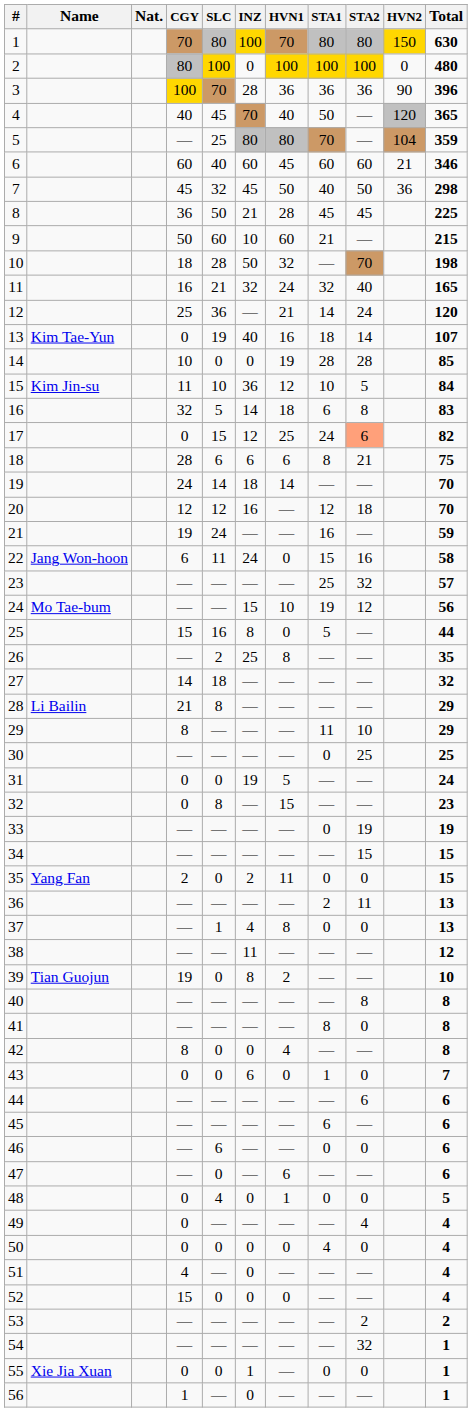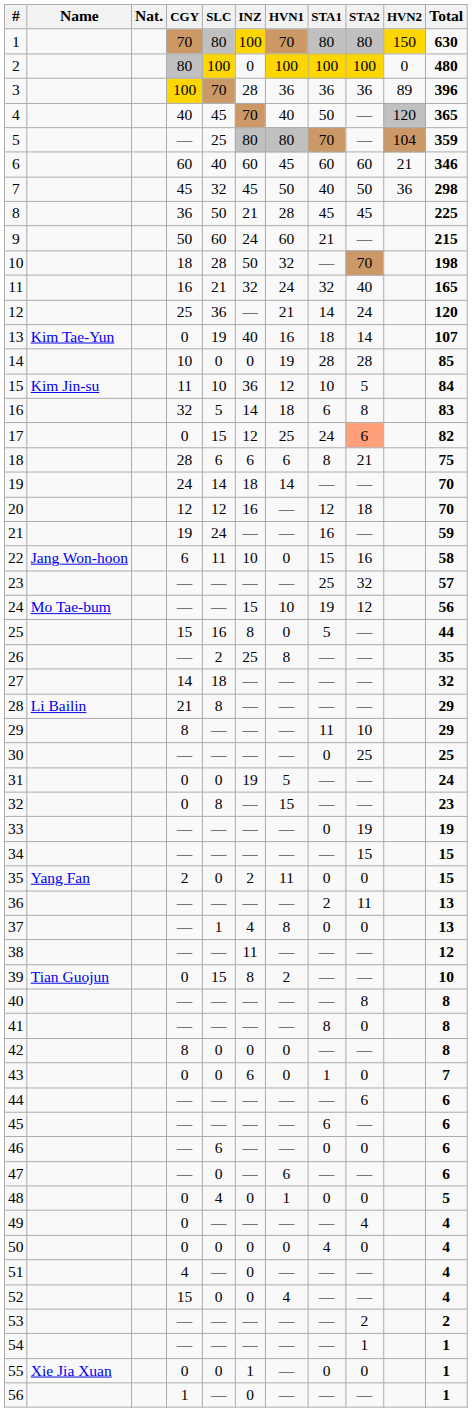3 | HVN2: 90 -> 89
9 | INZ: 10 -> 24
22 | INZ: 24 -> 10
39 | CGY: 19 -> 0
39 | SLC: 0 -> 15
42 | HVN1: 4 -> 0
52 | HVN1: 0 -> 4
54 | STA2: 32 -> 1
